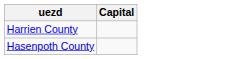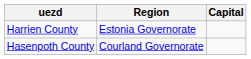+ column: Region | Estonia Governorate | Courland Governorate
